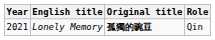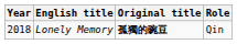Lonely Memory | Year: 2021 -> 2018
